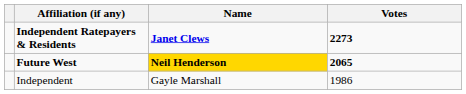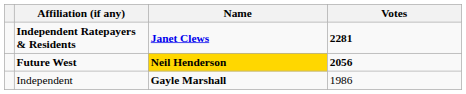Independent Ratepayers & Residents | Votes: 2273 -> 2281
Future West | Votes: 2065 -> 2056
Independent | Name: normal -> bold
